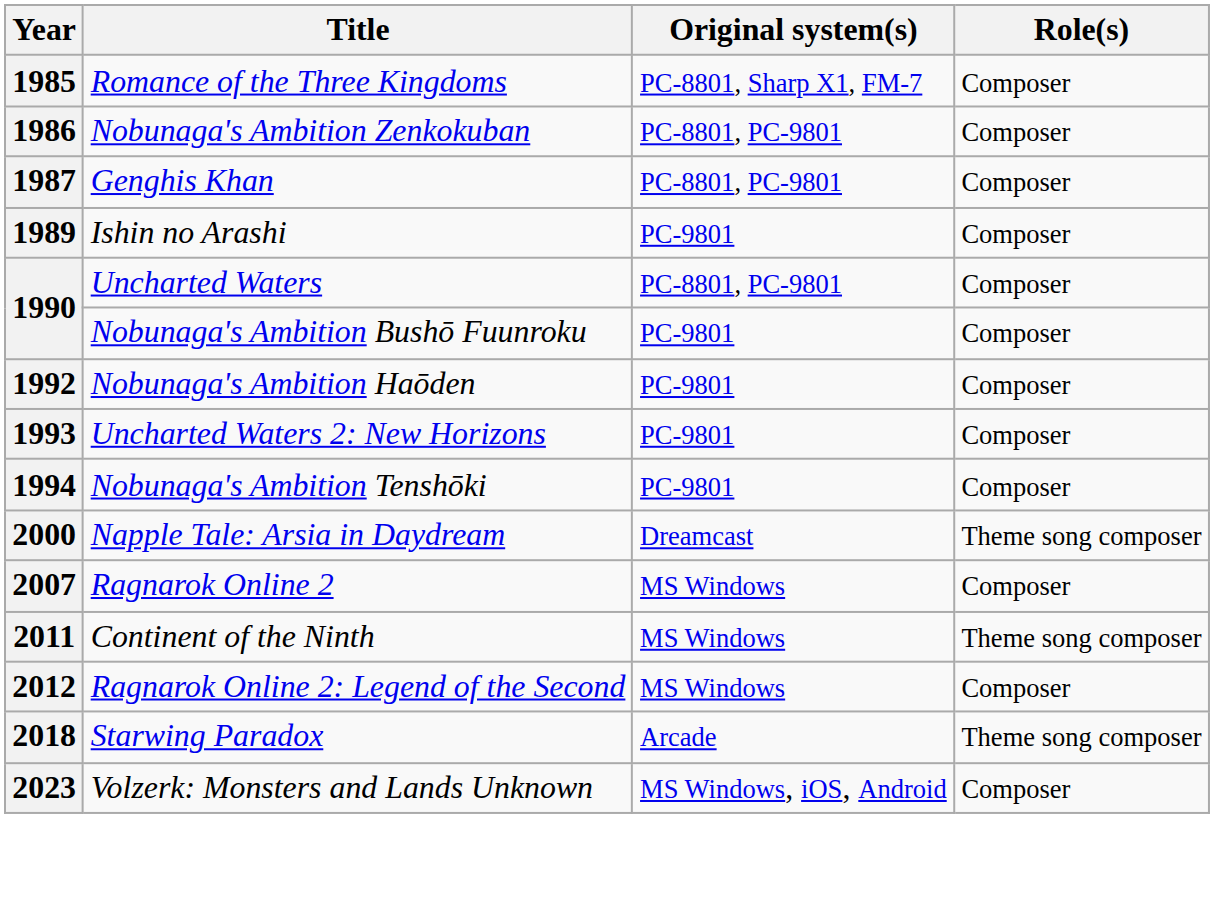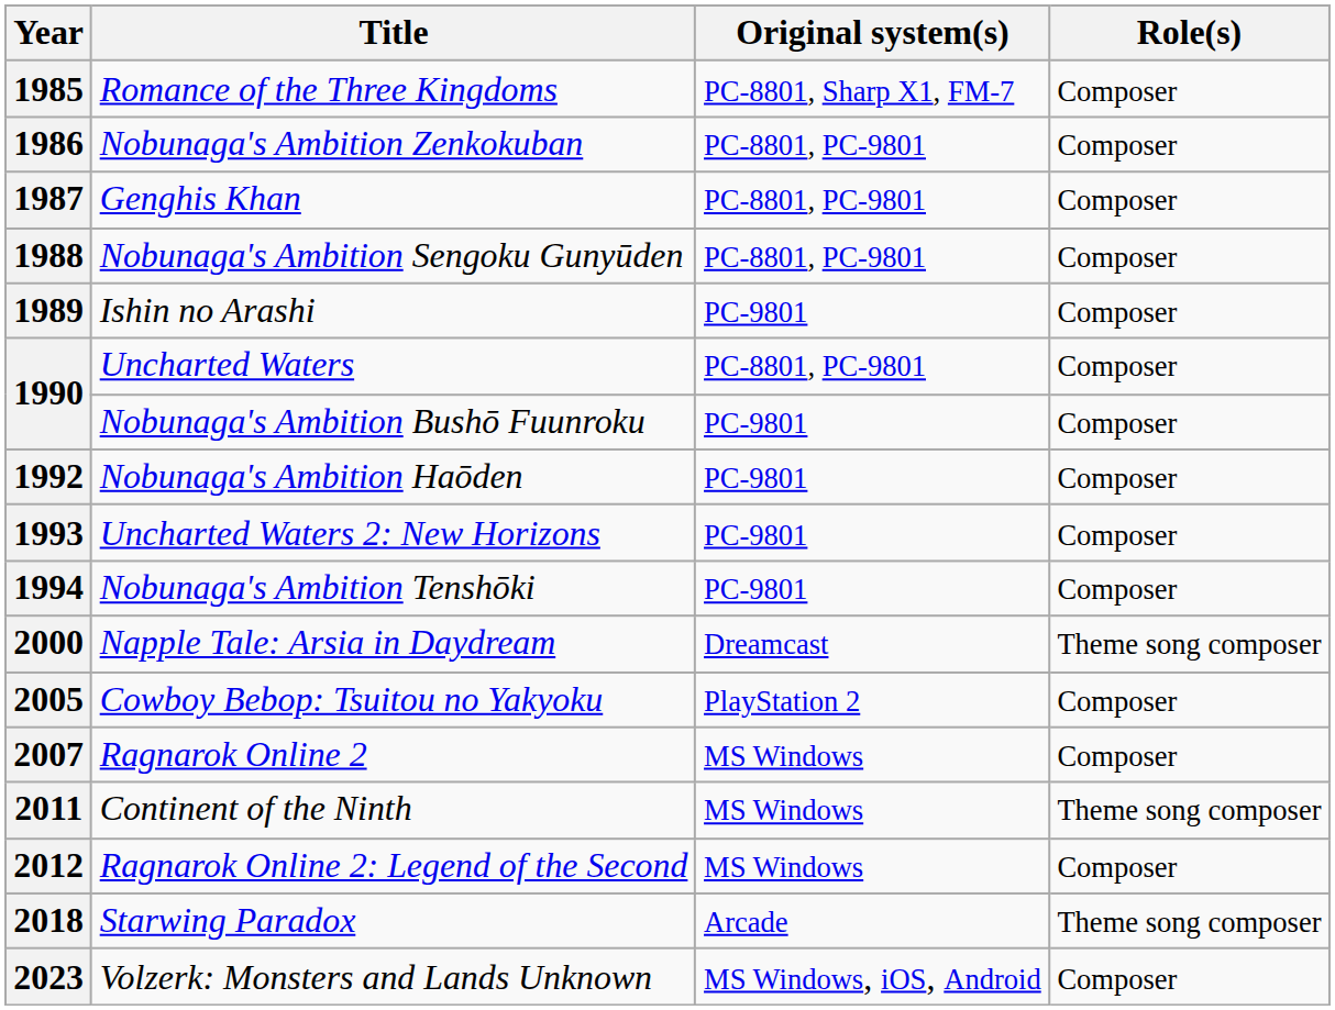+ row: 1988 | Nobunaga's Ambition Sengoku Gunyūden | PC-8801, PC-9801 | Composer
+ row: 2005 | Cowboy Bebop: Tsuitou no Yakyoku | PlayStation 2 | Composer
